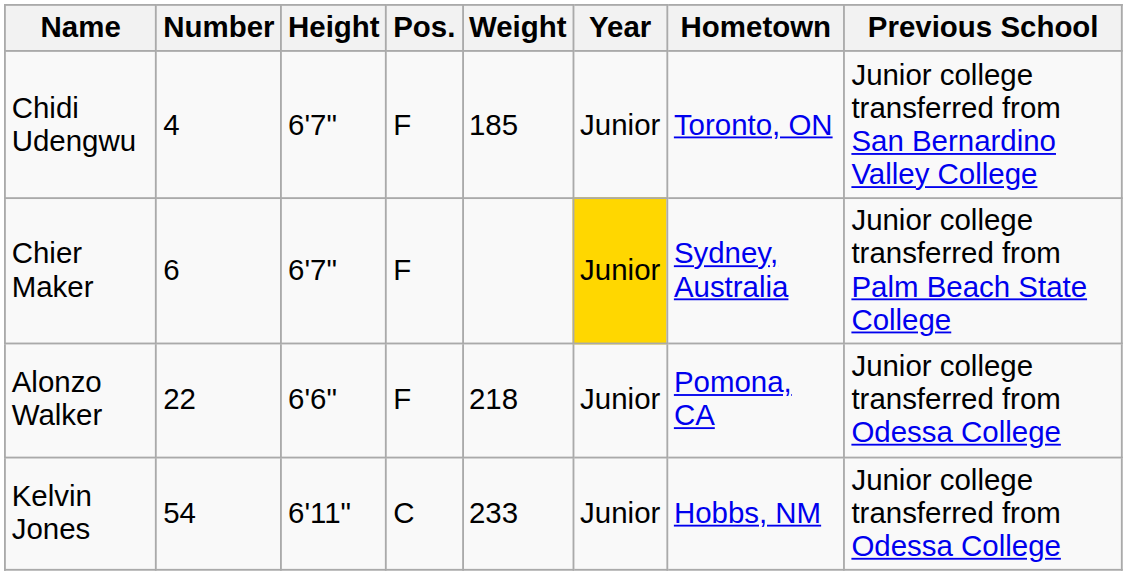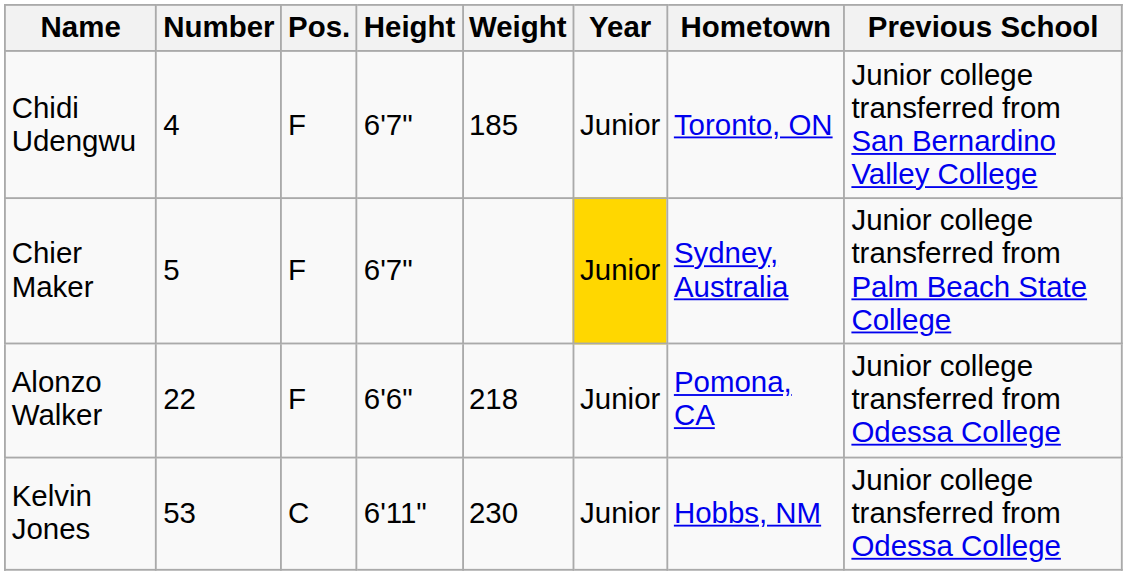columns swapped: Pos. <-> Height
Chier Maker | Number: 6 -> 5
Kelvin Jones | Number: 54 -> 53
Kelvin Jones | Weight: 233 -> 230
